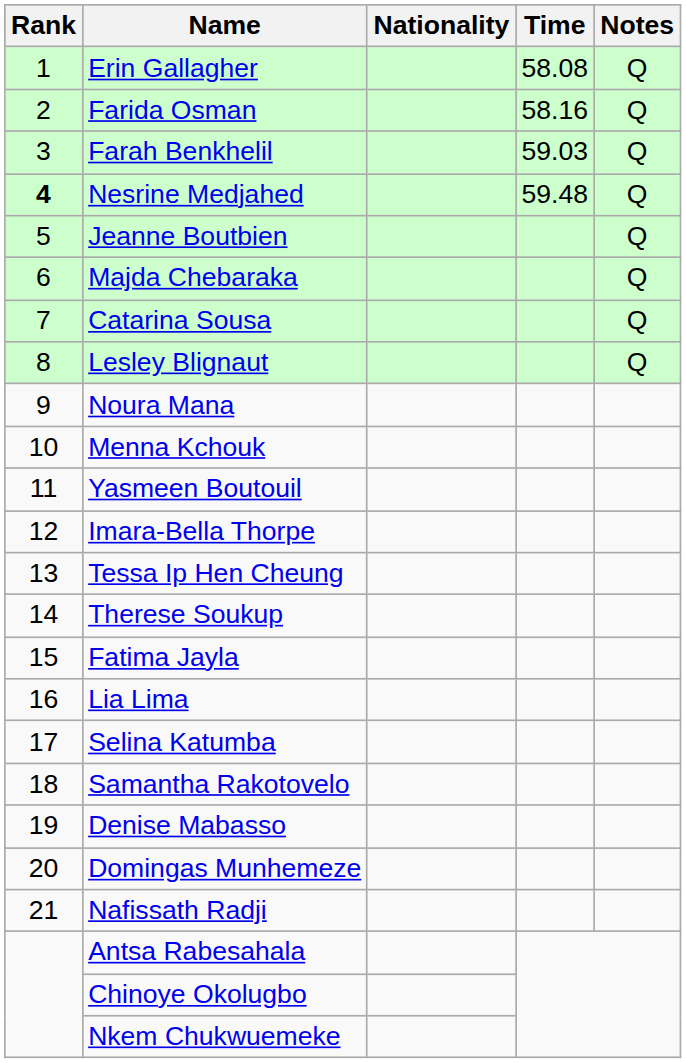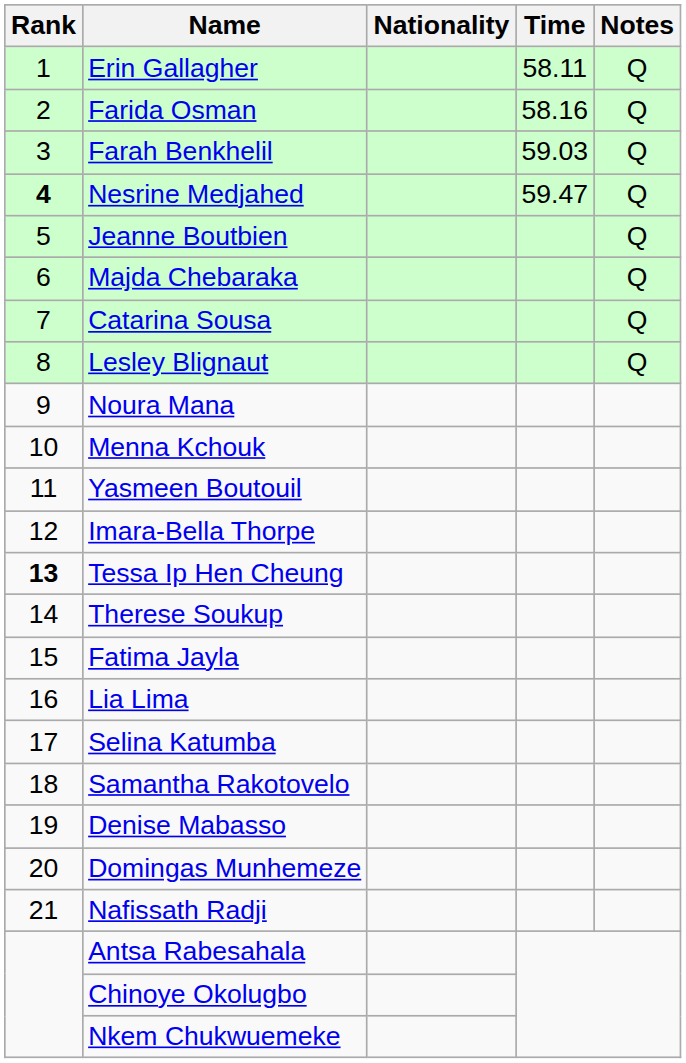Erin Gallagher | Time: 58.08 -> 58.11
Nesrine Medjahed | Time: 59.48 -> 59.47
Tessa Ip Hen Cheung | Rank: normal -> bold
